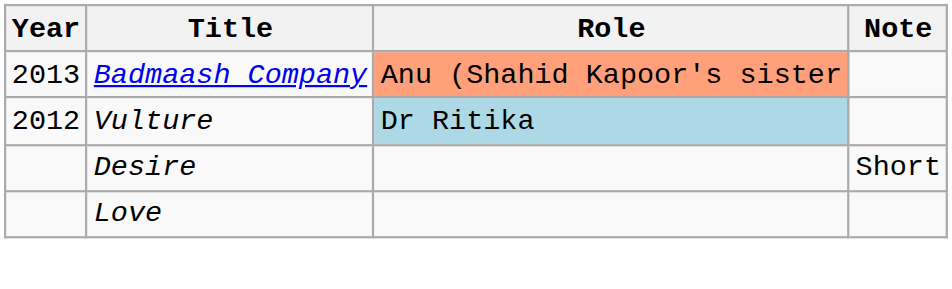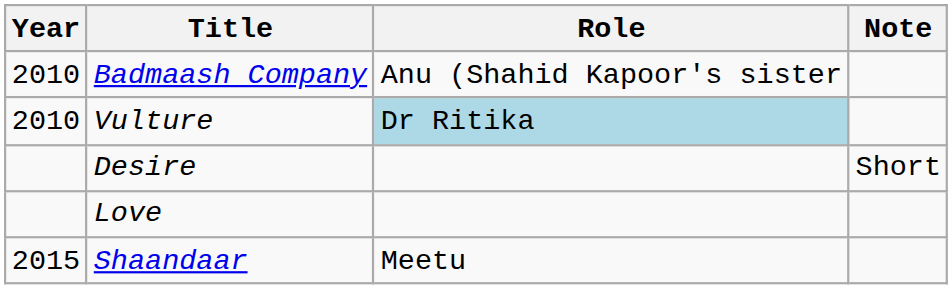Badmaash Company | Year: 2013 -> 2010
Badmaash Company | Role: lightsalmon background -> no background
Vulture | Year: 2012 -> 2010
+ row: 2015 | Shaandaar | Meetu
